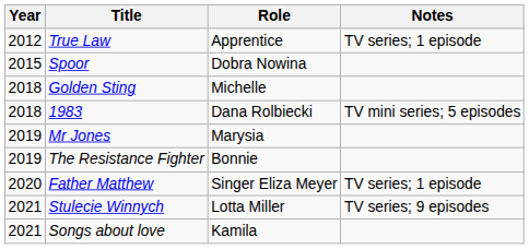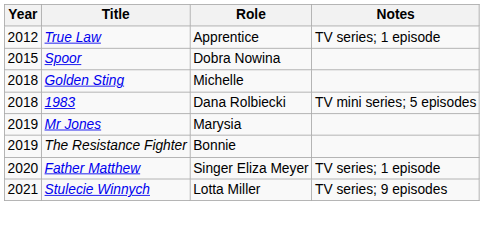- row: 2021 | Songs about love | Kamila
